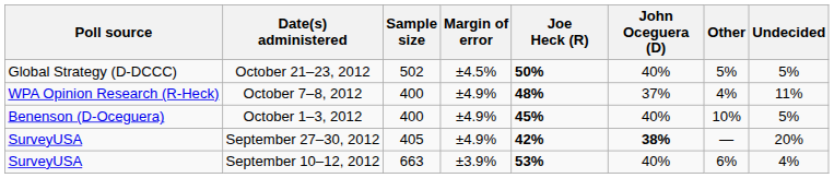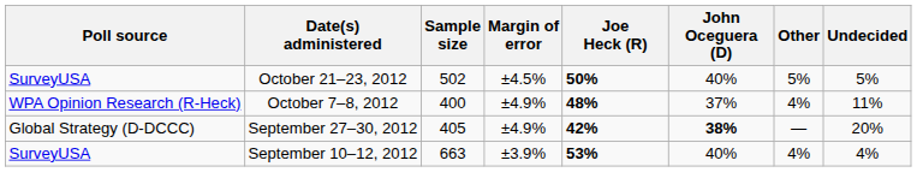October 21–23, 2012 | Poll source: Global Strategy (D-DCCC) -> SurveyUSA
- row: Benenson (D-Oceguera) | October 1–3, 2012 | 400 | ±4.9% | 45% | 40% | 10% | 5%
September 27–30, 2012 | Poll source: SurveyUSA -> Global Strategy (D-DCCC)
September 10–12, 2012 | Other: 6% -> 4%
